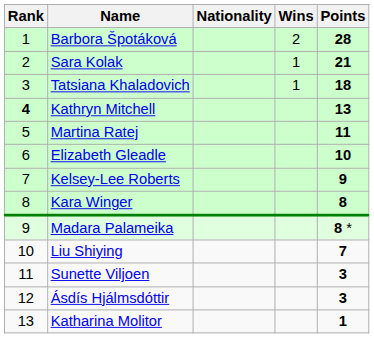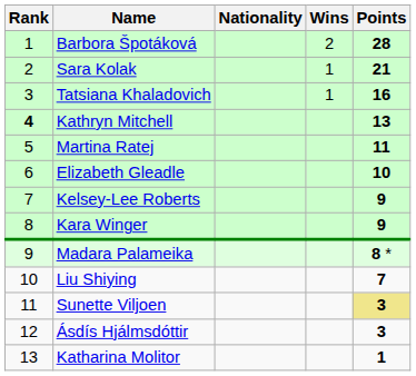Tatsiana Khaladovich | Points: 18 -> 16
Kara Winger | Points: 8 -> 9
Sunette Viljoen | Points: no background -> khaki background
